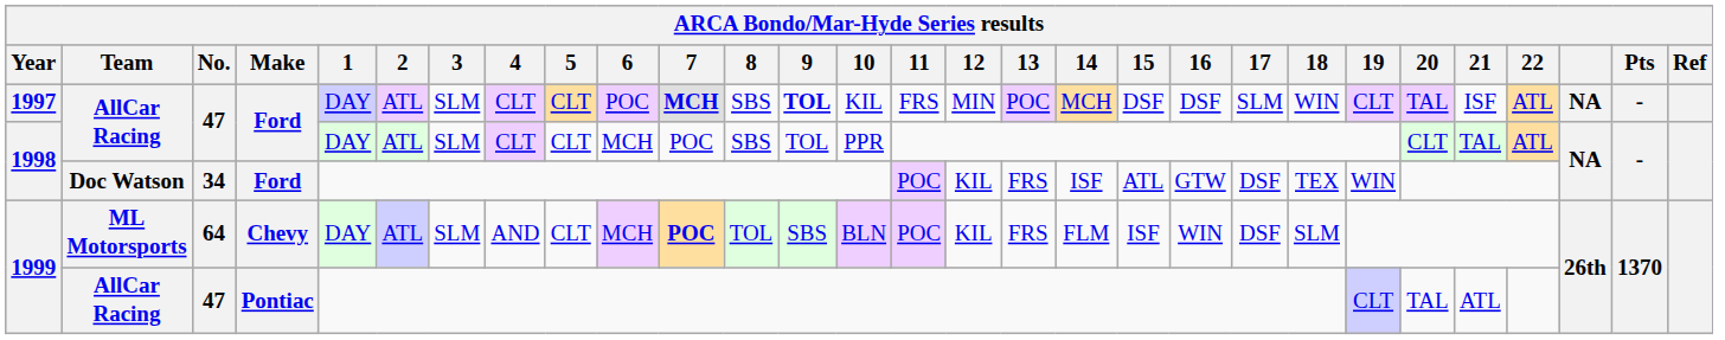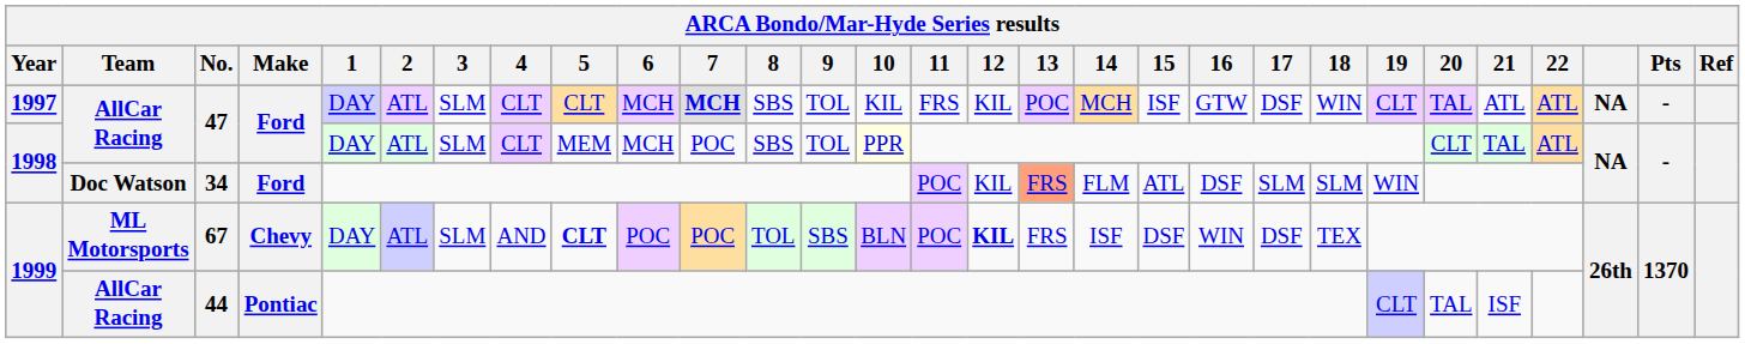1997 | 6: POC -> MCH
1997 | 9: bold -> normal
1997 | 12: MIN -> KIL
1997 | 15: DSF -> ISF
1997 | 16: DSF -> GTW
1997 | 17: SLM -> DSF
1997 | 21: ISF -> ATL
1998 / AllCar Racing | 5: CLT -> MEM
1998 / AllCar Racing | 10: no background -> lightyellow background
1998 / Doc Watson | 13: no background -> lightsalmon background
1998 / Doc Watson | 14: ISF -> FLM
1998 / Doc Watson | 16: GTW -> DSF
1998 / Doc Watson | 17: DSF -> SLM
1998 / Doc Watson | 18: TEX -> SLM
1999 / ML Motorsports | No.: 64 -> 67
1999 / ML Motorsports | 5: normal -> bold
1999 / ML Motorsports | 6: MCH -> POC
1999 / ML Motorsports | 7: bold -> normal
1999 / ML Motorsports | 12: normal -> bold
1999 / ML Motorsports | 14: FLM -> ISF
1999 / ML Motorsports | 15: ISF -> DSF
1999 / ML Motorsports | 18: SLM -> TEX
1999 / AllCar Racing | No.: 47 -> 44
1999 / AllCar Racing | 21: ATL -> ISF
